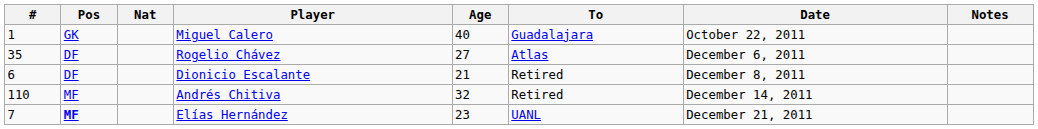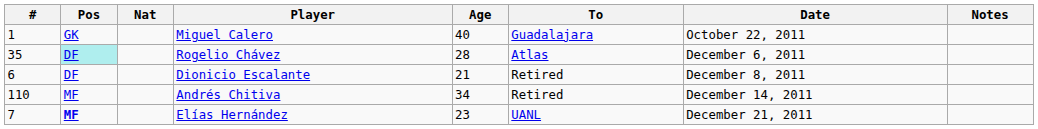Rogelio Chávez | Pos: no background -> paleturquoise background
Rogelio Chávez | Age: 27 -> 28
Andrés Chitiva | Age: 32 -> 34
